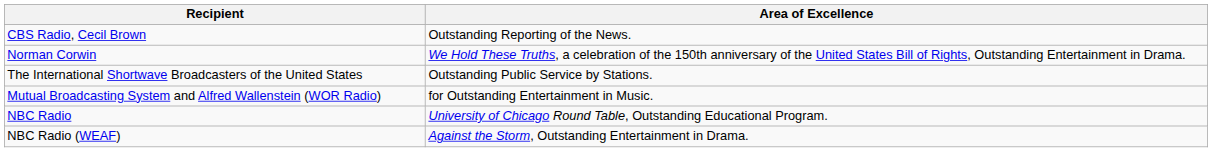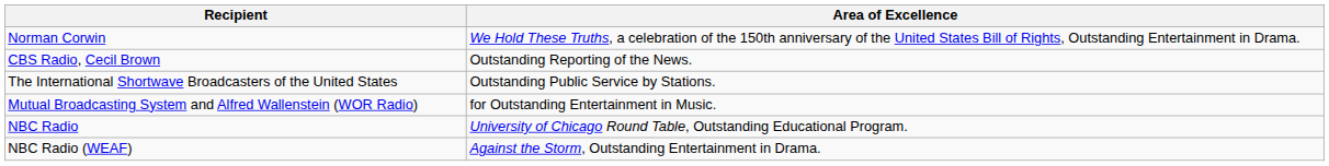rows swapped: CBS Radio, Cecil Brown <-> Norman Corwin
